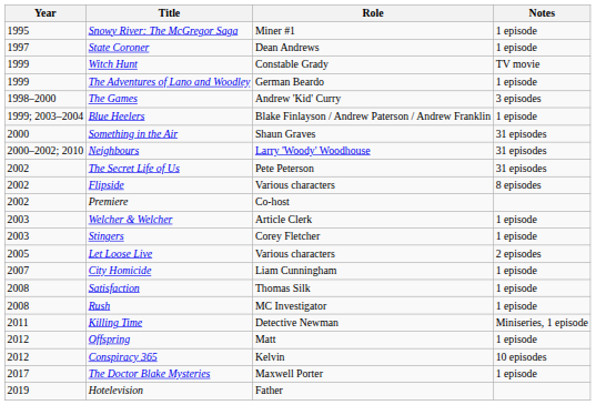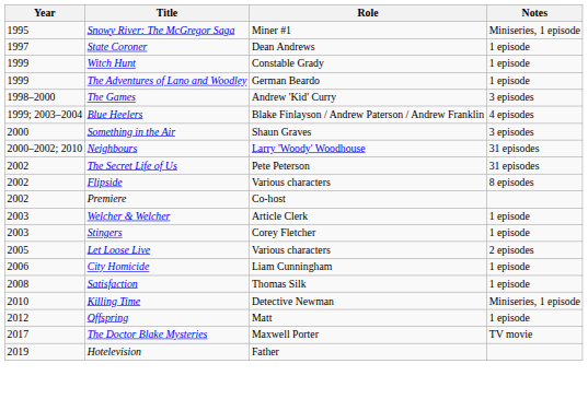Snowy River: The McGregor Saga | Notes: 1 episode -> Miniseries, 1 episode
Witch Hunt | Notes: TV movie -> 1 episode
Blue Heelers | Notes: 1 episode -> 4 episodes
Something in the Air | Notes: 31 episodes -> 3 episodes
City Homicide | Year: 2007 -> 2006
- row: 2008 | Rush | MC Investigator | 1 episode
Killing Time | Year: 2011 -> 2010
- row: 2012 | Conspiracy 365 | Kelvin | 10 episodes
The Doctor Blake Mysteries | Notes: 1 episode -> TV movie
